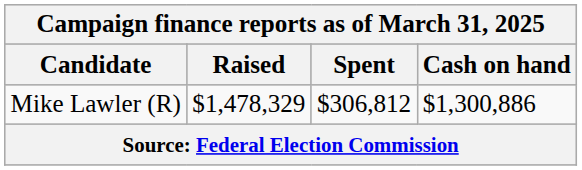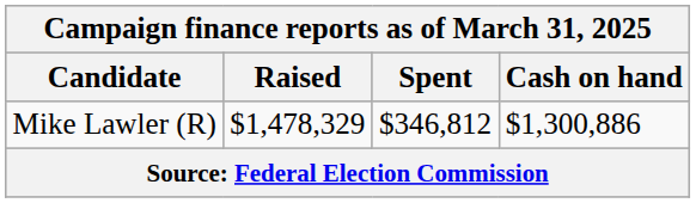Mike Lawler (R) | Spent: $306,812 -> $346,812
